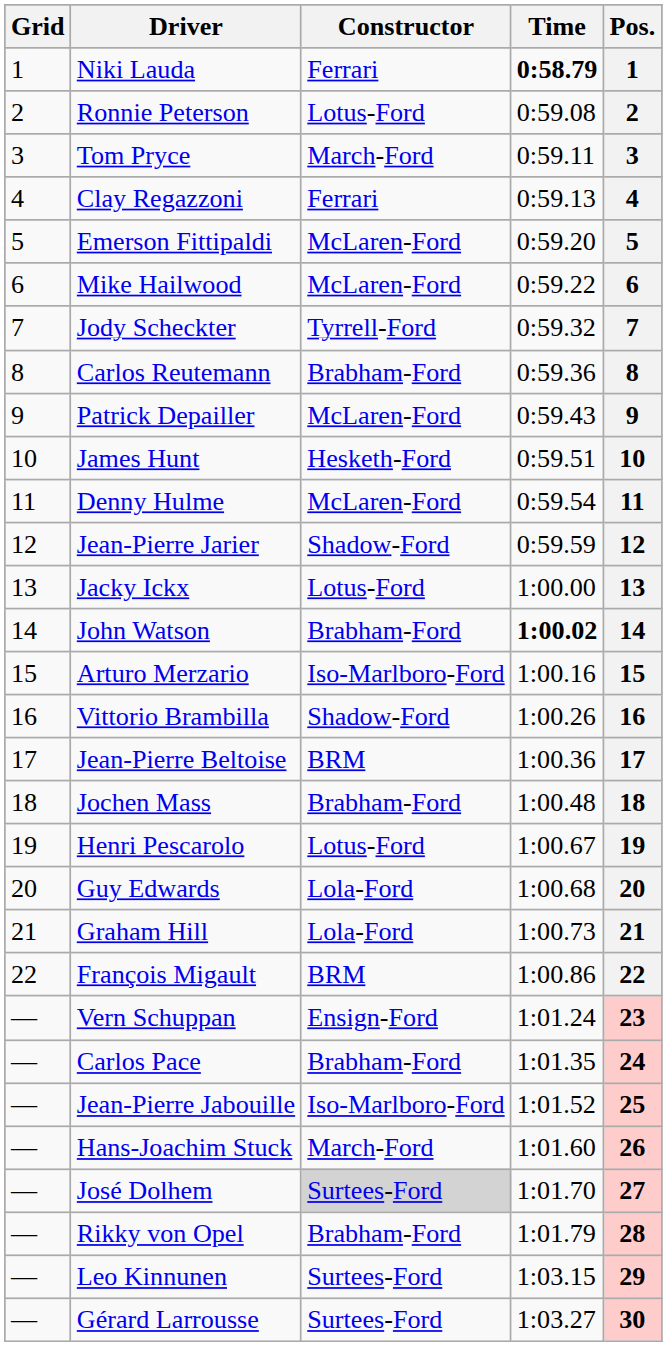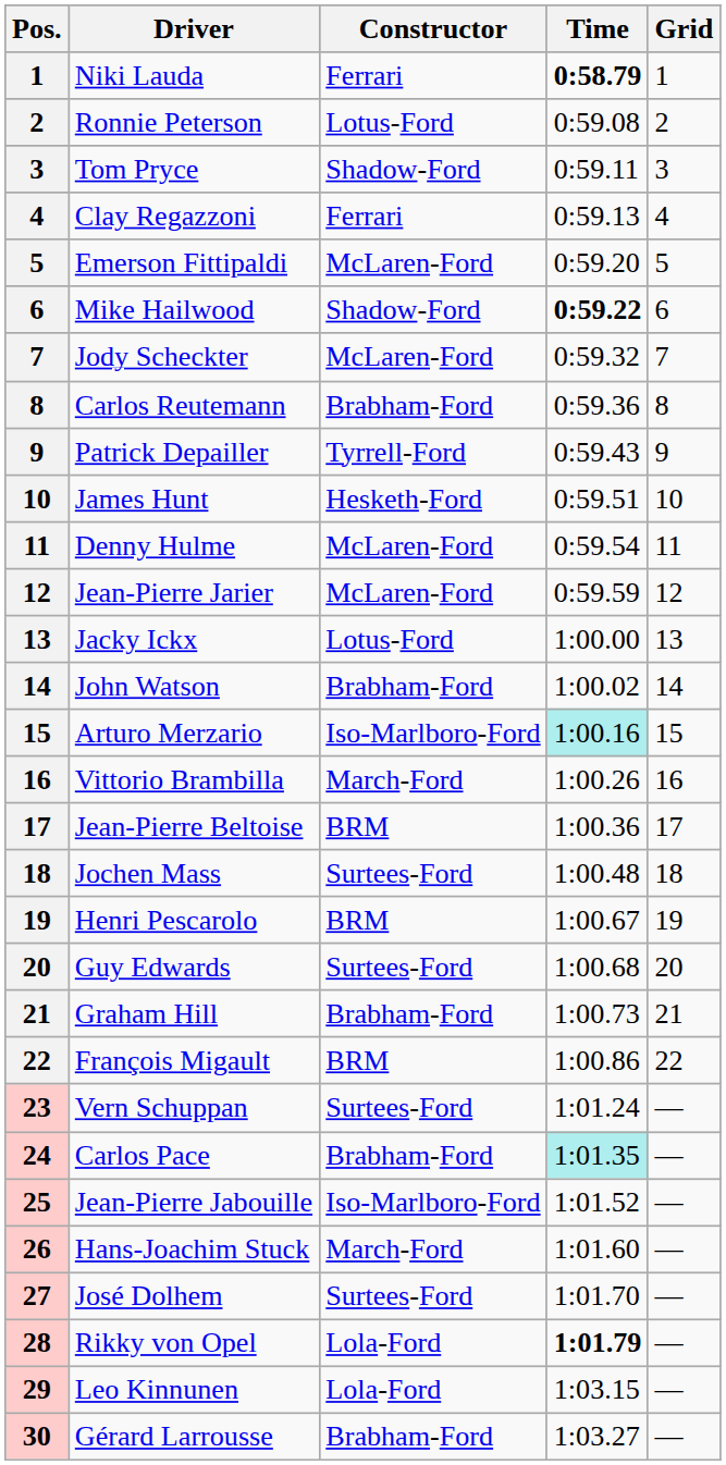columns swapped: Pos. <-> Grid
Tom Pryce | Constructor: March-Ford -> Shadow-Ford
Mike Hailwood | Constructor: McLaren-Ford -> Shadow-Ford
Mike Hailwood | Time: normal -> bold
Jody Scheckter | Constructor: Tyrrell-Ford -> McLaren-Ford
Patrick Depailler | Constructor: McLaren-Ford -> Tyrrell-Ford
Jean-Pierre Jarier | Constructor: Shadow-Ford -> McLaren-Ford
John Watson | Time: bold -> normal
Arturo Merzario | Time: no background -> paleturquoise background
Vittorio Brambilla | Constructor: Shadow-Ford -> March-Ford
Jochen Mass | Constructor: Brabham-Ford -> Surtees-Ford
Henri Pescarolo | Constructor: Lotus-Ford -> BRM
Guy Edwards | Constructor: Lola-Ford -> Surtees-Ford
Graham Hill | Constructor: Lola-Ford -> Brabham-Ford
Vern Schuppan | Constructor: Ensign-Ford -> Surtees-Ford
Carlos Pace | Time: no background -> paleturquoise background
José Dolhem | Constructor: lightgrey background -> no background
Rikky von Opel | Constructor: Brabham-Ford -> Lola-Ford
Rikky von Opel | Time: normal -> bold
Leo Kinnunen | Constructor: Surtees-Ford -> Lola-Ford
Gérard Larrousse | Constructor: Surtees-Ford -> Brabham-Ford
